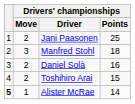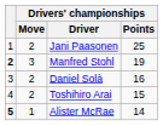Manfred Stohl | column 1: normal -> bold
Manfred Stohl | Drivers' championships / Points: 18 -> 19
